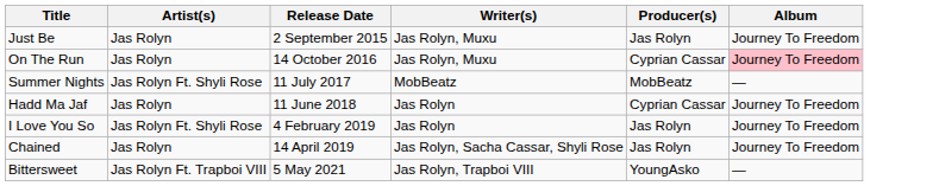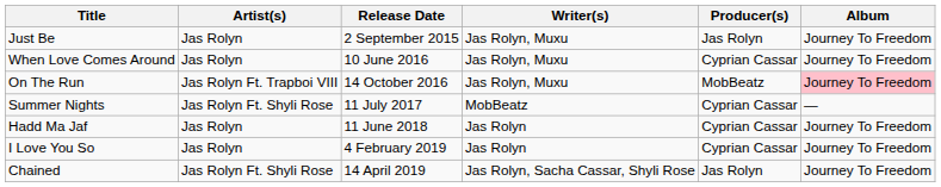+ row: When Love Comes Around | Jas Rolyn | 10 June 2016 | Jas Rolyn, Muxu | Cyprian Cassar | Journey To Freedom
On The Run | Artist(s): Jas Rolyn -> Jas Rolyn Ft. Trapboi VIII
On The Run | Producer(s): Cyprian Cassar -> MobBeatz
Summer Nights | Producer(s): MobBeatz -> Cyprian Cassar
I Love You So | Artist(s): Jas Rolyn Ft. Shyli Rose -> Jas Rolyn
I Love You So | Producer(s): Jas Rolyn -> Cyprian Cassar
Chained | Artist(s): Jas Rolyn -> Jas Rolyn Ft. Shyli Rose
- row: Bittersweet | Jas Rolyn Ft. Trapboi VIII | 5 May 2021 | Jas Rolyn, Trapboi VIII | YoungAsko | —
